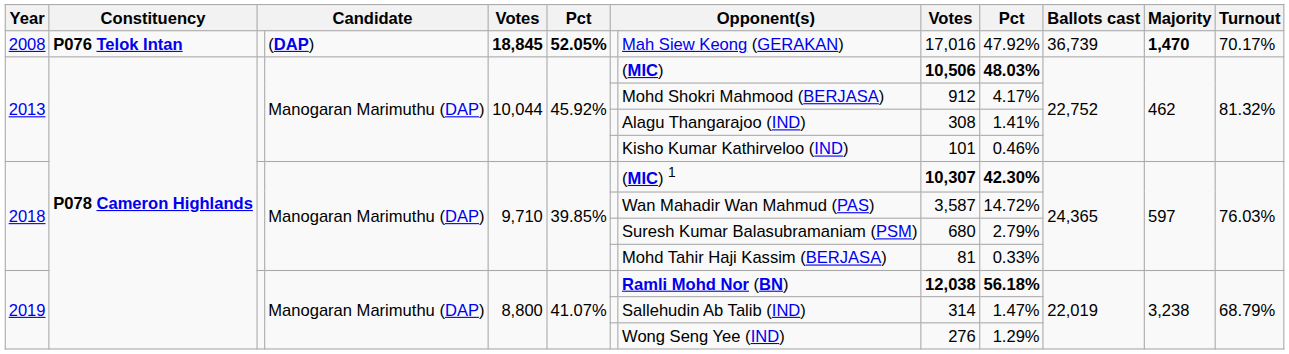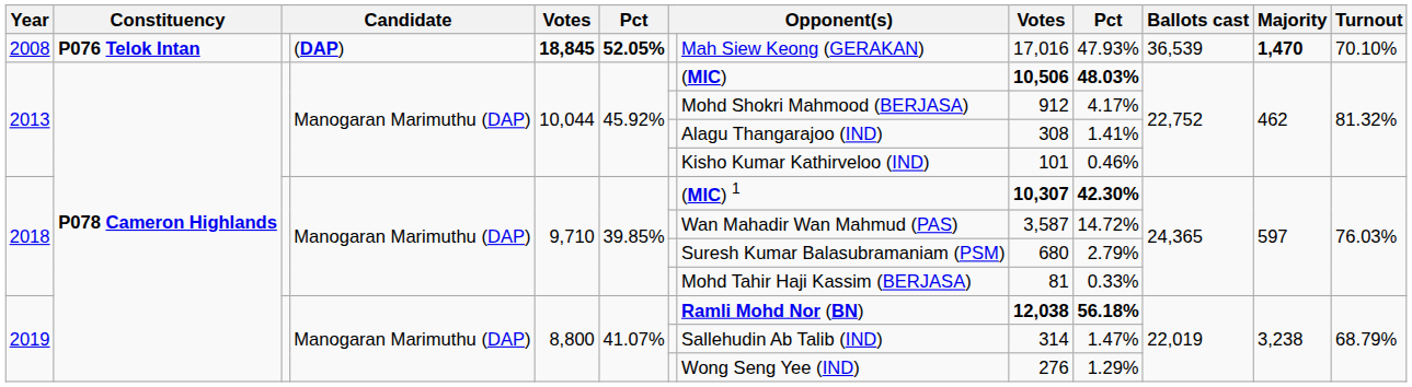2008 | column 10: 47.92% -> 47.93%
2008 | Ballots cast: 36,739 -> 36,539
2008 | Turnout: 70.17% -> 70.10%
